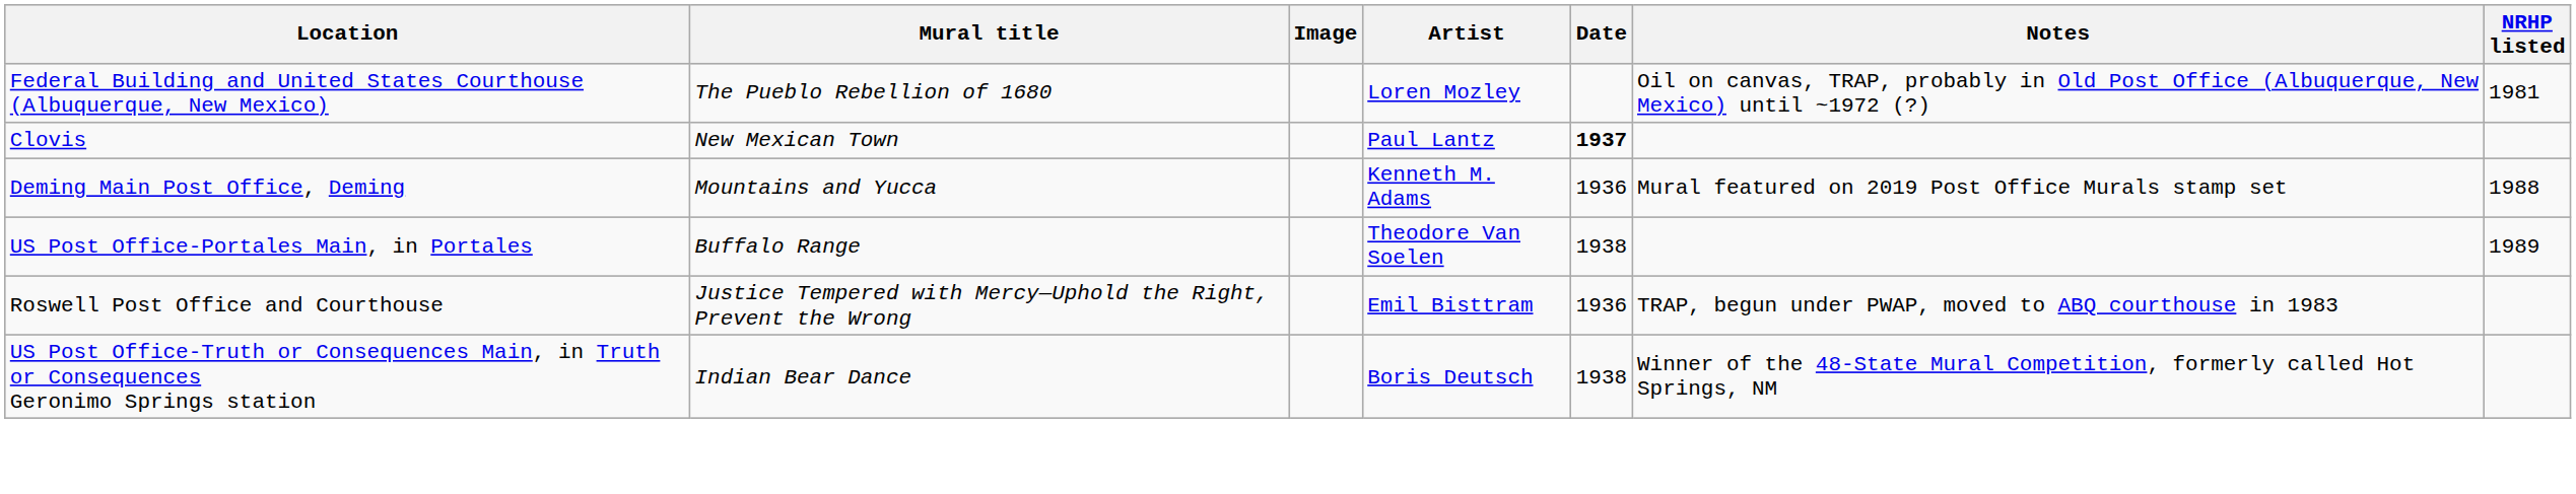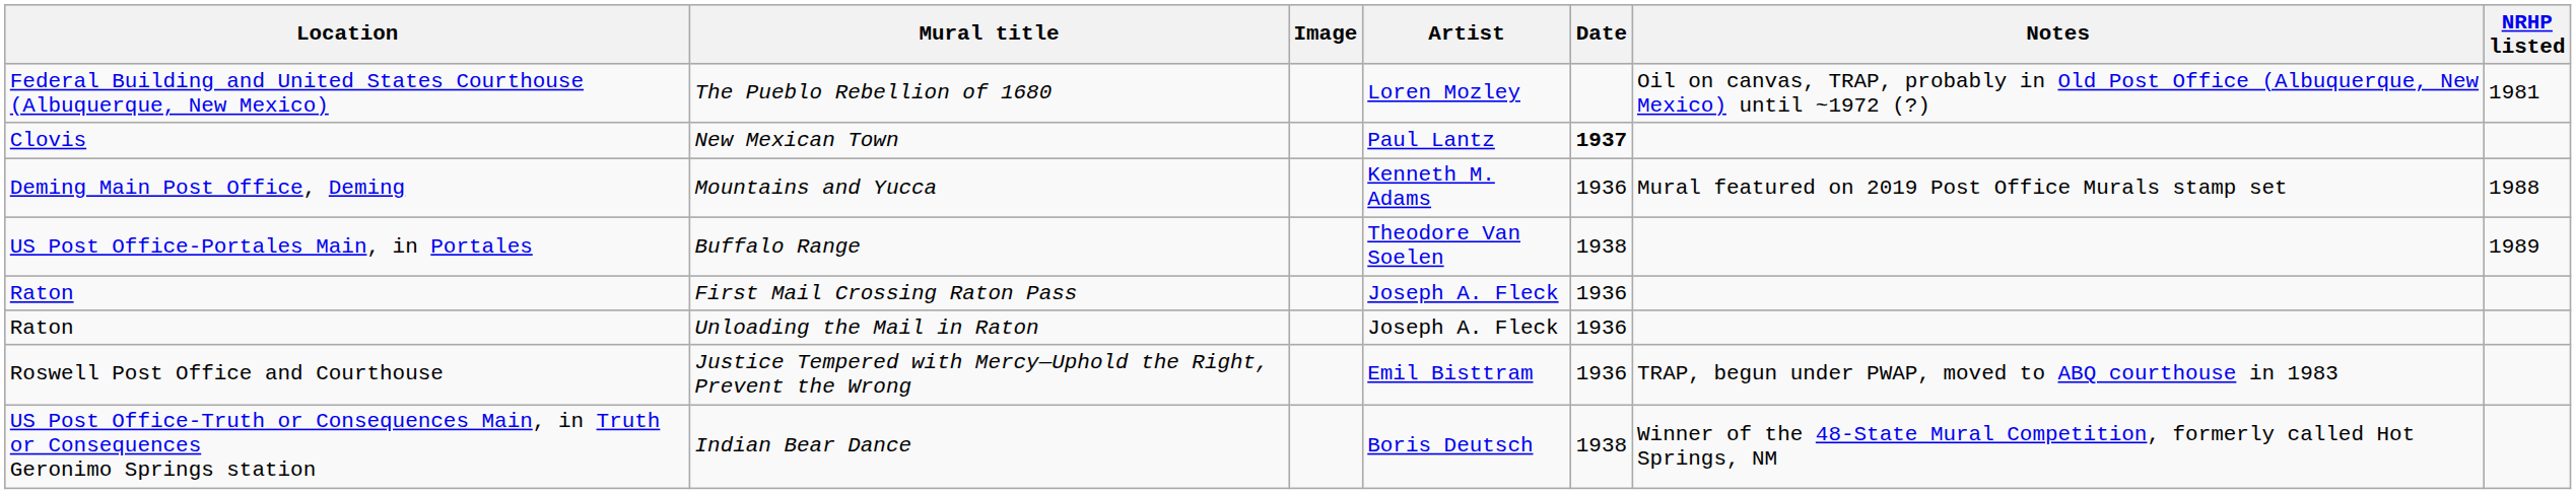+ row: Raton | First Mail Crossing Raton Pass | Joseph A. Fleck | 1936
+ row: Raton | Unloading the Mail in Raton | Joseph A. Fleck | 1936
